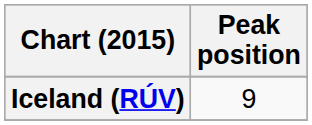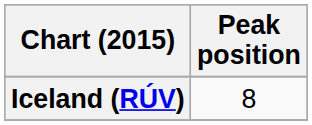Iceland (RÚV) | Peak position: 9 -> 8
